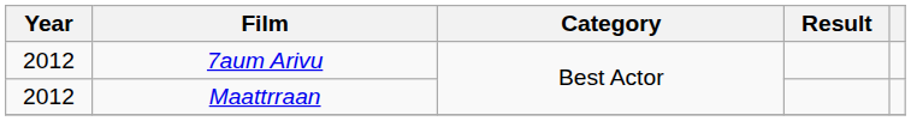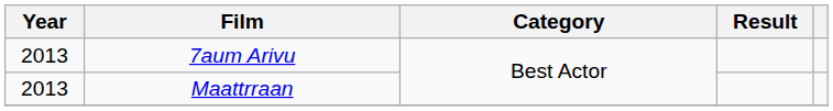7aum Arivu | Year: 2012 -> 2013
Maattrraan | Year: 2012 -> 2013
